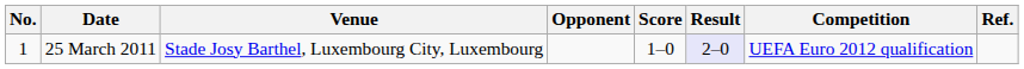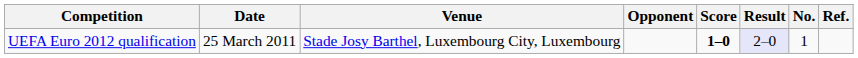columns swapped: No. <-> Competition
25 March 2011 | Score: normal -> bold
